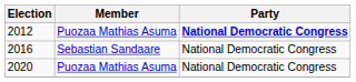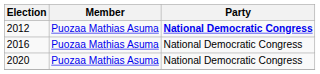2016 | Member: Sebastian Sandaare -> Puozaa Mathias Asuma
